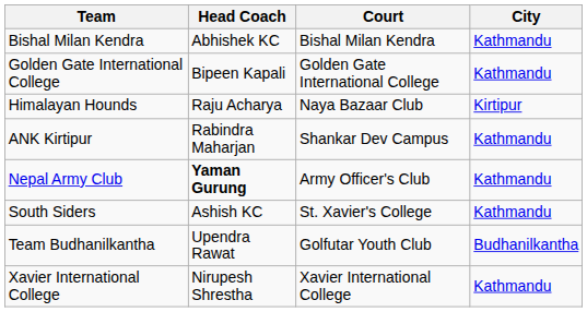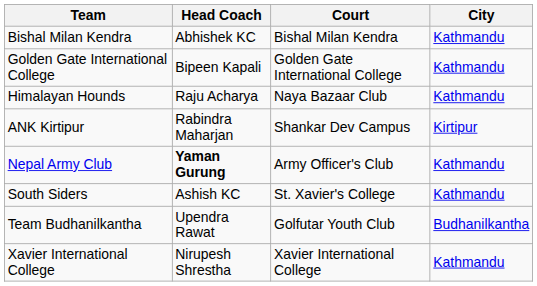Himalayan Hounds | City: Kirtipur -> Kathmandu
ANK Kirtipur | City: Kathmandu -> Kirtipur
